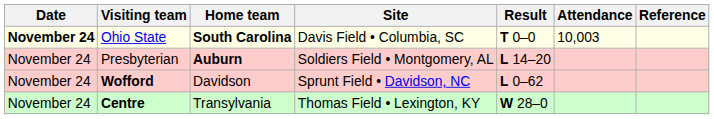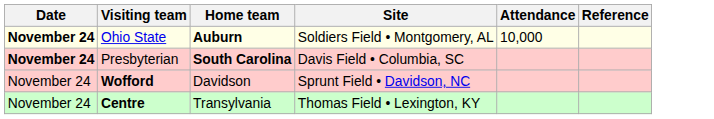- column: Result | T 0–0 | L 14–20 | L 0–62 | W 28–0
Ohio State | Home team: South Carolina -> Auburn
Ohio State | Site: Davis Field • Columbia, SC -> Soldiers Field • Montgomery, AL
Ohio State | Attendance: 10,003 -> 10,000
Presbyterian | Date: normal -> bold
Presbyterian | Home team: Auburn -> South Carolina
Presbyterian | Site: Soldiers Field • Montgomery, AL -> Davis Field • Columbia, SC
